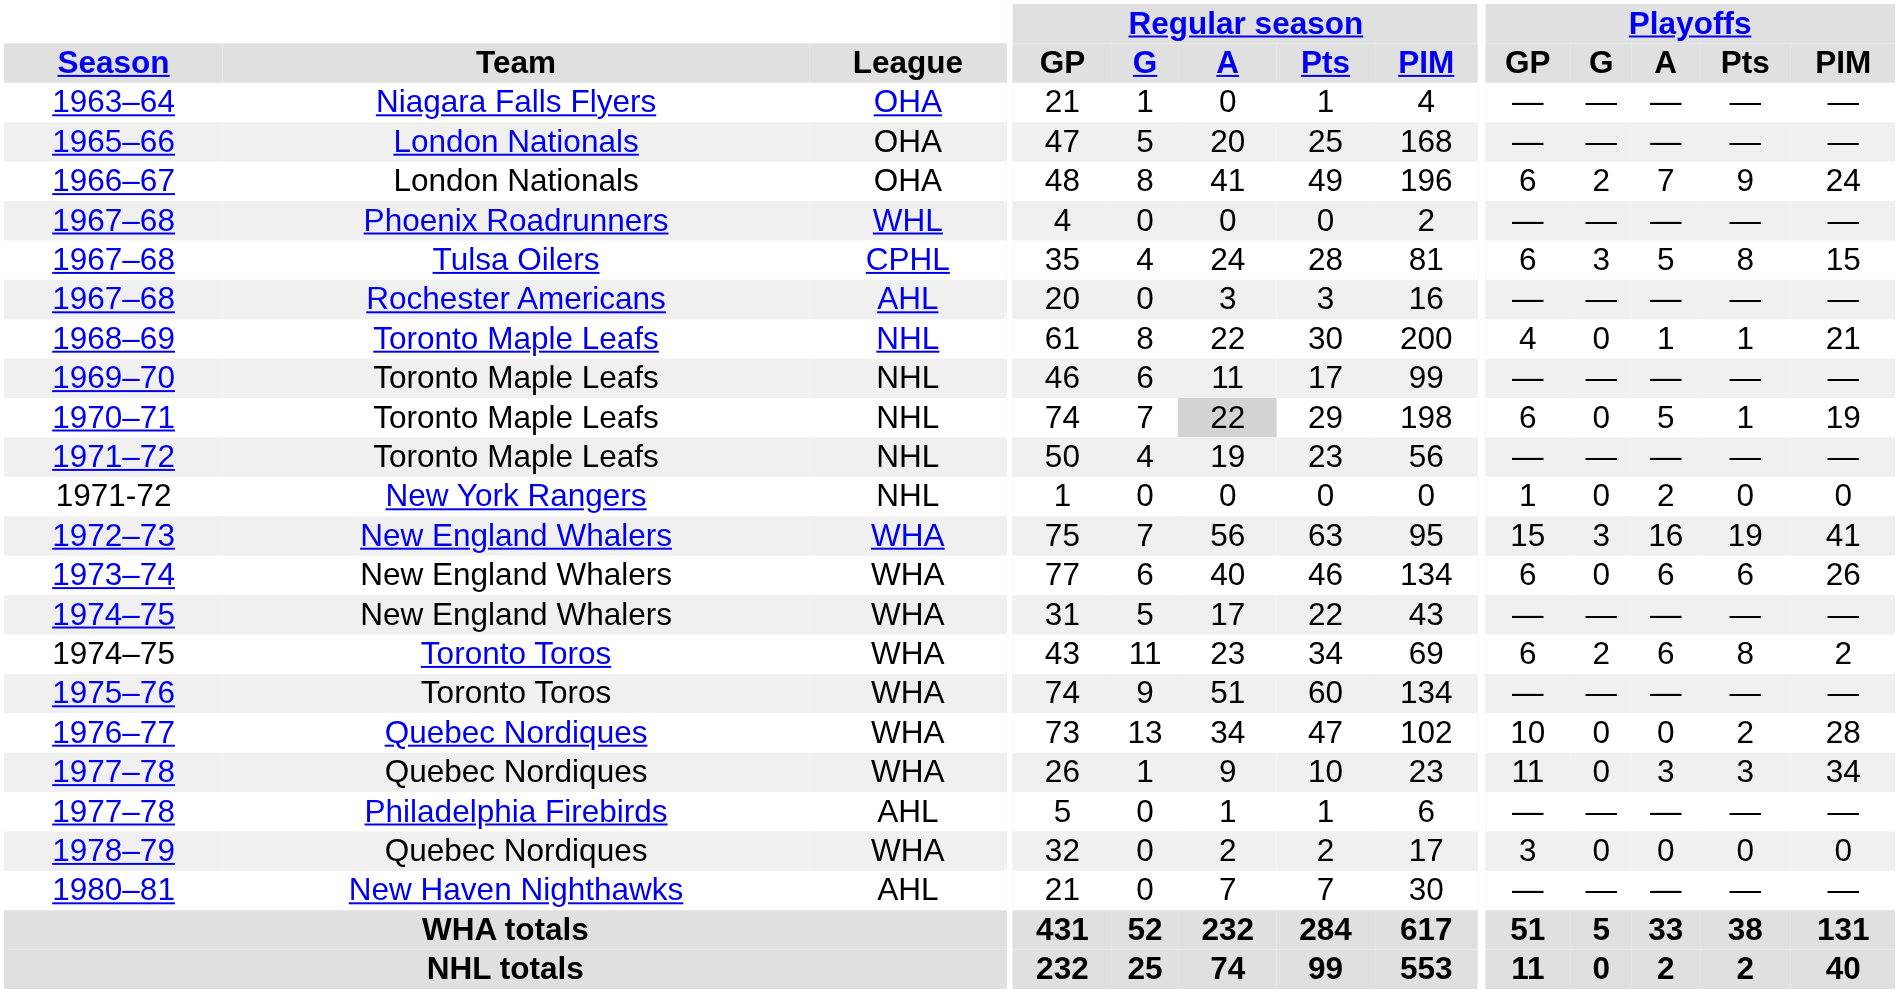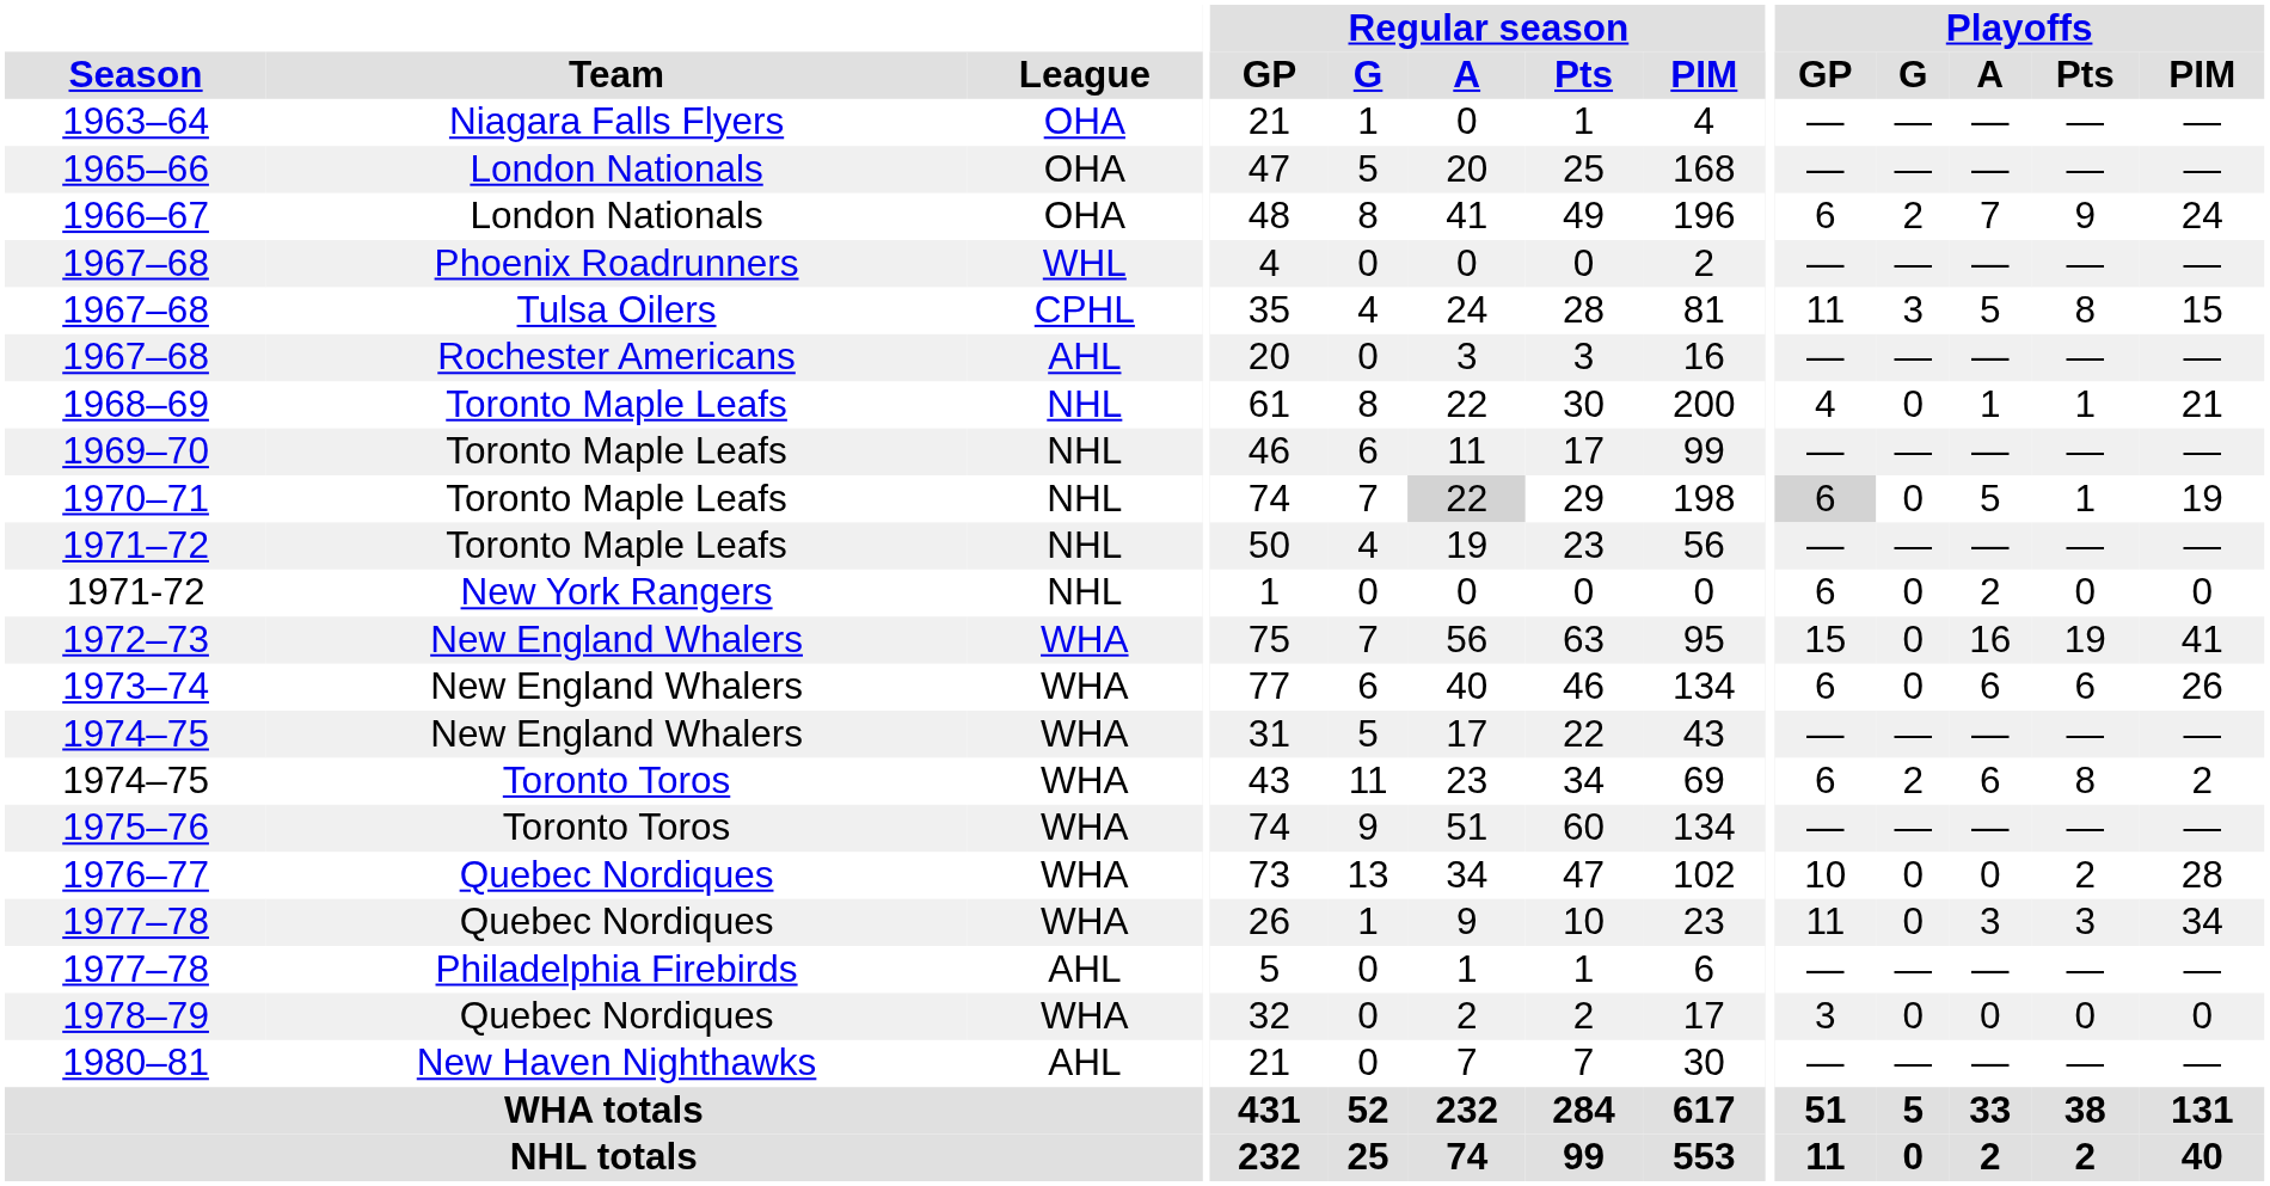1967–68 / Tulsa Oilers | Playoffs / GP: 6 -> 11
1970–71 | Playoffs / GP: no background -> lightgrey background
1971-72 | Playoffs / GP: 1 -> 6
1972–73 | Playoffs / G: 3 -> 0
